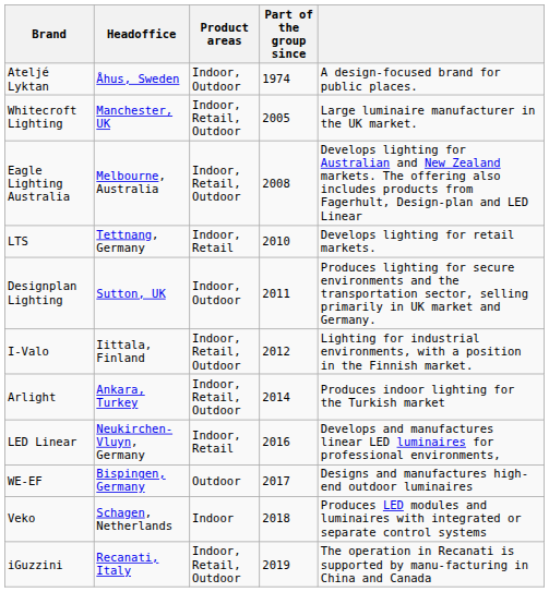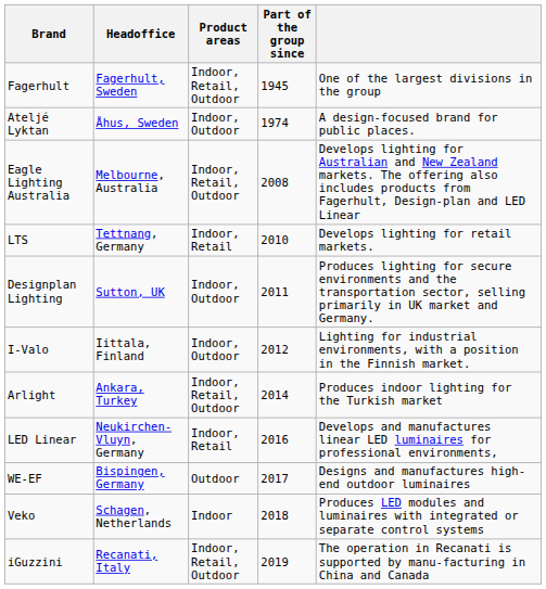+ row: Fagerhult | Fagerhult, Sweden | Indoor, Retail, Outdoor | 1945 | One of the largest divisions in the group
- row: Whitecroft Lighting | Manchester, UK | Indoor, Retail, Outdoor | 2005 | Large luminaire manufacturer in the UK market.
I-Valo | Product areas: Indoor, Retail, Outdoor -> Indoor, Outdoor
